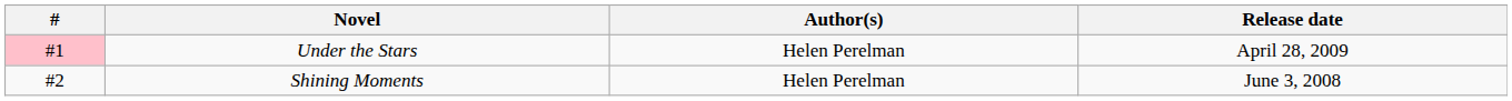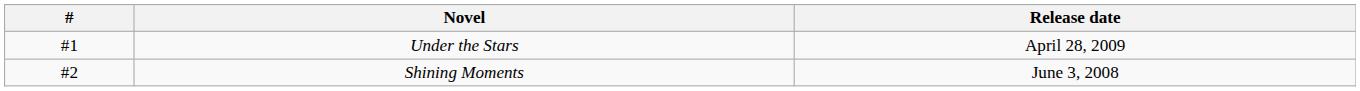- column: Author(s) | Helen Perelman | Helen Perelman
Under the Stars | #: pink background -> no background
